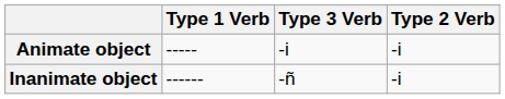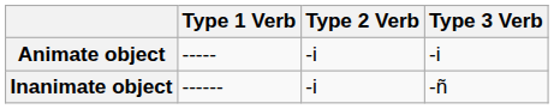columns swapped: Type 2 Verb <-> Type 3 Verb
